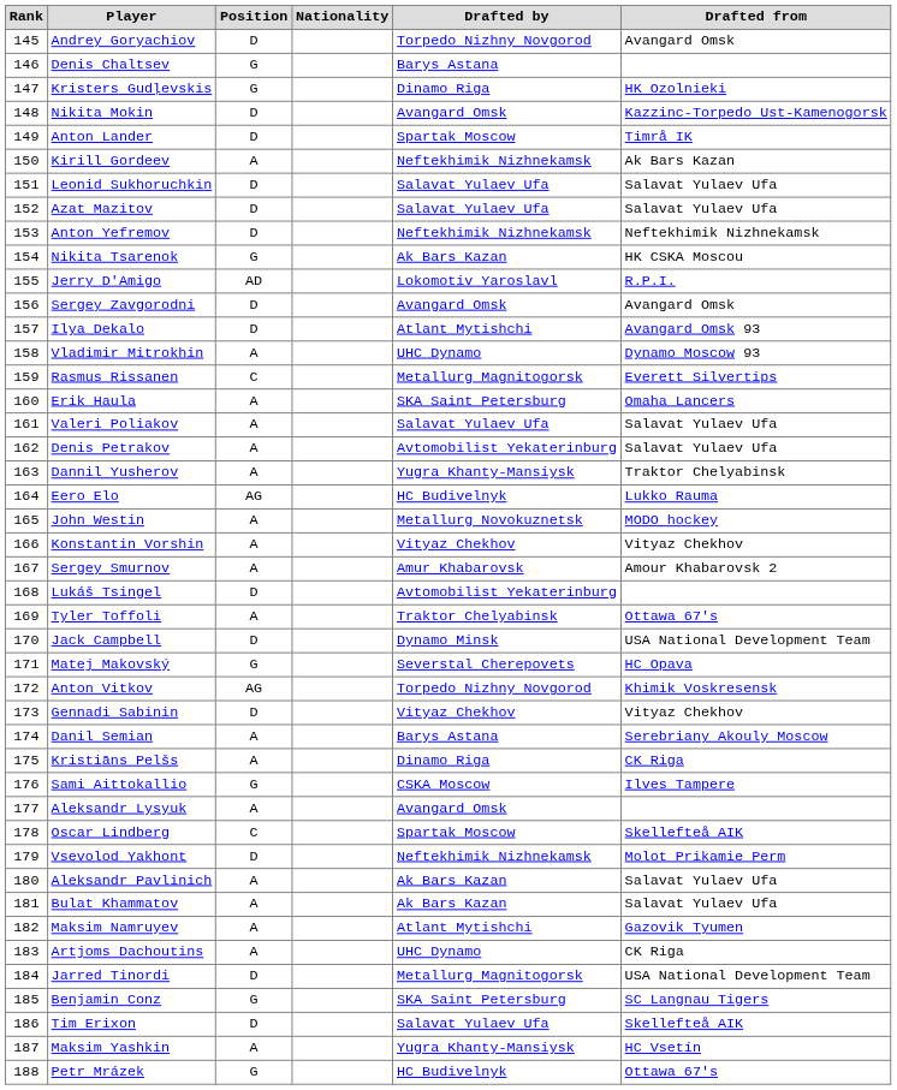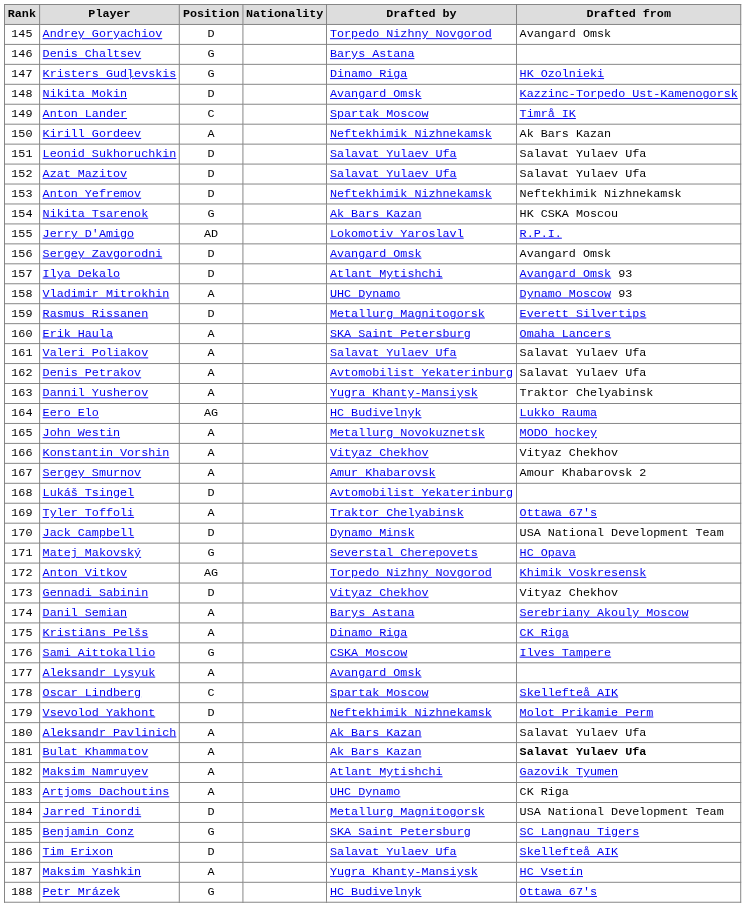Anton Lander | Position: D -> C
Rasmus Rissanen | Position: C -> D
Bulat Khammatov | Drafted from: normal -> bold
